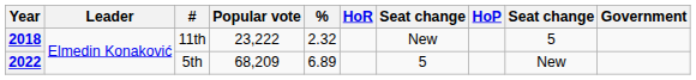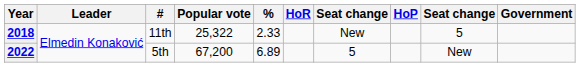2018 | Popular vote: 23,222 -> 25,322
2018 | %: 2.32 -> 2.33
2022 | Popular vote: 68,209 -> 67,200
